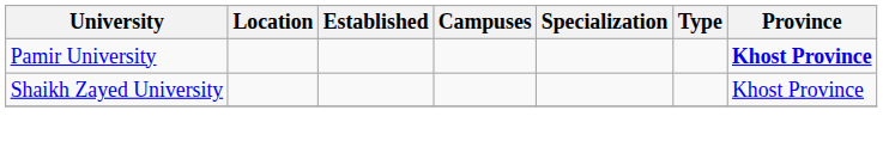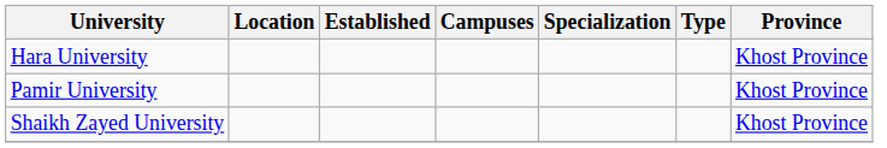+ row: Hara University | Khost Province
Pamir University | Province: bold -> normal
